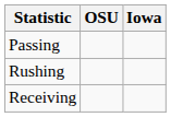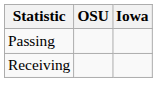- row: Rushing
